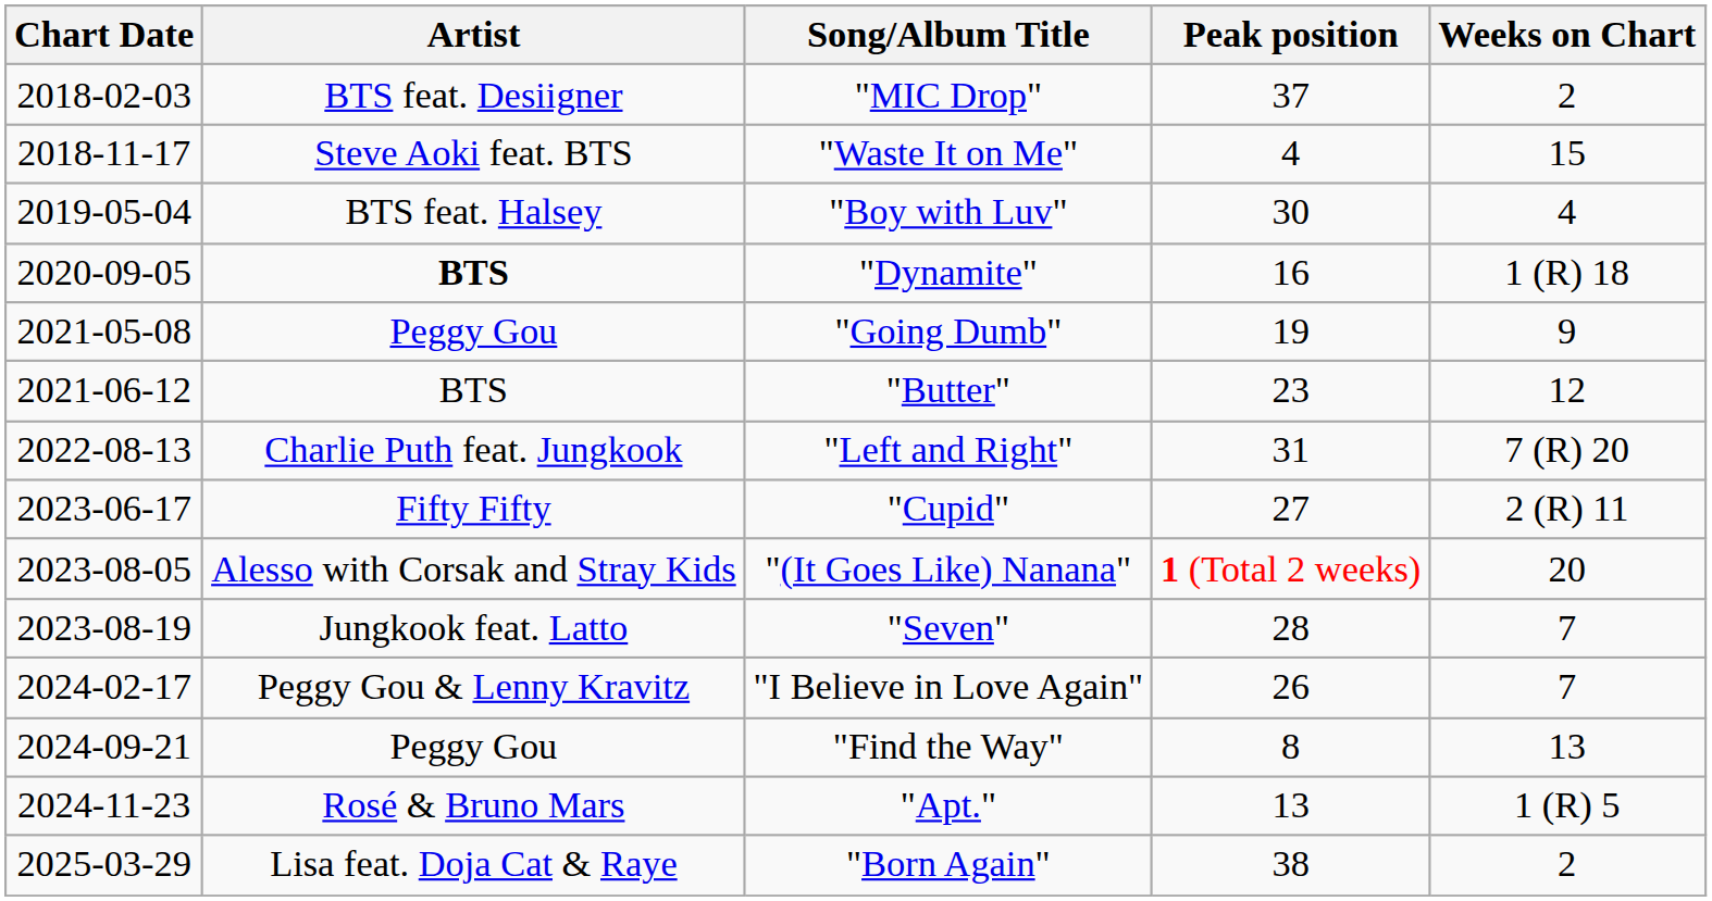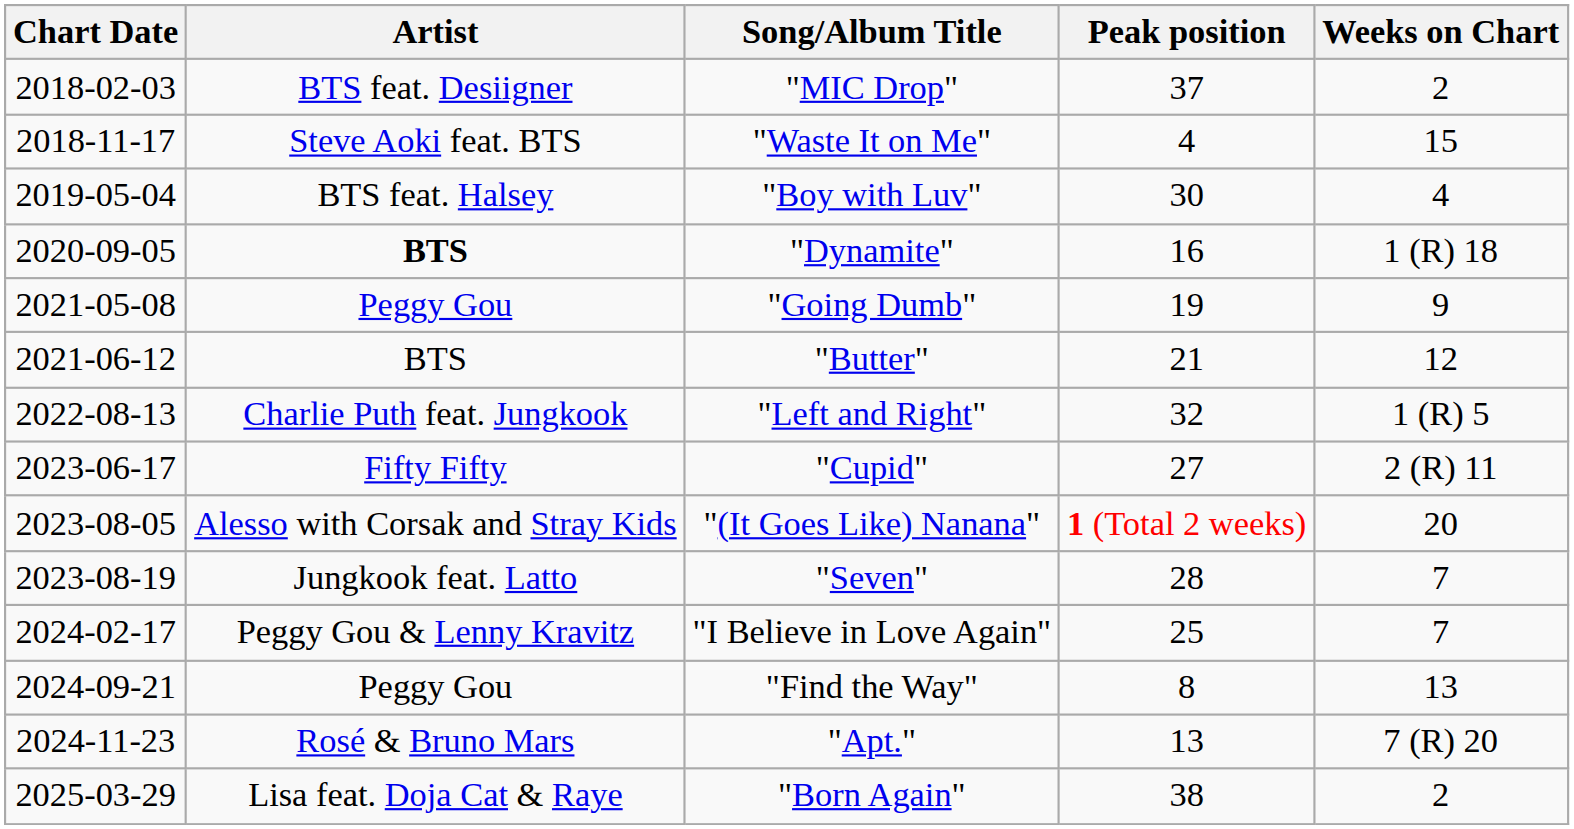"Butter" | Peak position: 23 -> 21
"Left and Right" | Peak position: 31 -> 32
"Left and Right" | Weeks on Chart: 7 (R) 20 -> 1 (R) 5
"I Believe in Love Again" | Peak position: 26 -> 25
"Apt." | Weeks on Chart: 1 (R) 5 -> 7 (R) 20
